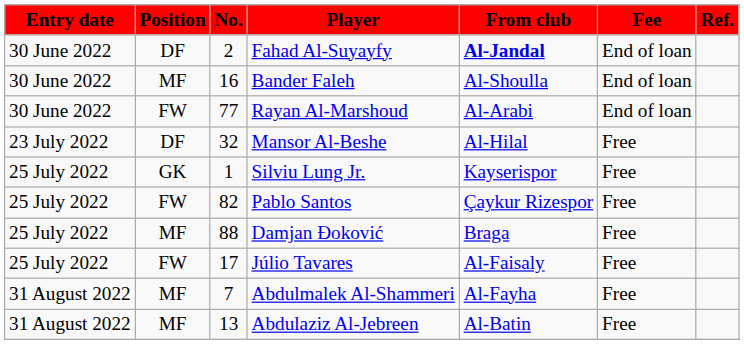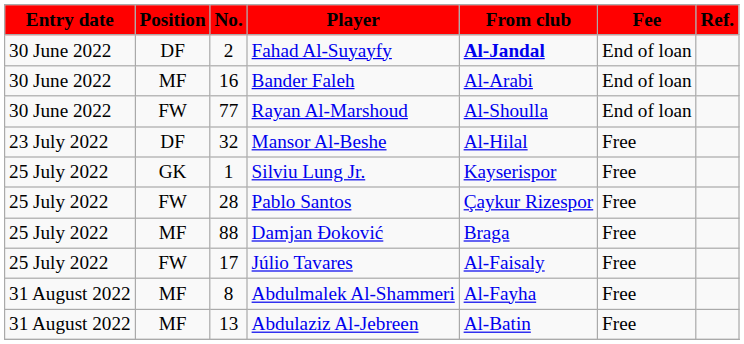Bander Faleh | From club: Al-Shoulla -> Al-Arabi
Rayan Al-Marshoud | From club: Al-Arabi -> Al-Shoulla
Pablo Santos | No.: 82 -> 28
Abdulmalek Al-Shammeri | No.: 7 -> 8
